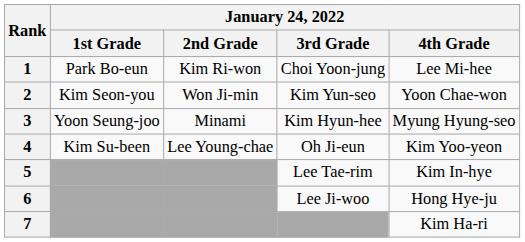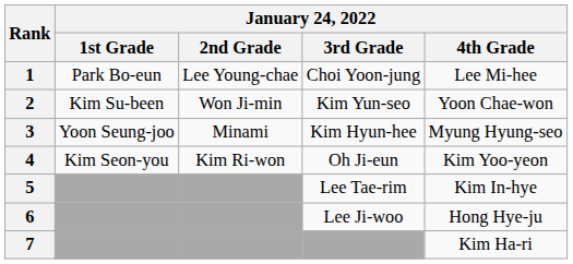1 | January 24, 2022 / 2nd Grade: Kim Ri-won -> Lee Young-chae
2 | January 24, 2022 / 1st Grade: Kim Seon-you -> Kim Su-been
4 | January 24, 2022 / 1st Grade: Kim Su-been -> Kim Seon-you
4 | January 24, 2022 / 2nd Grade: Lee Young-chae -> Kim Ri-won
